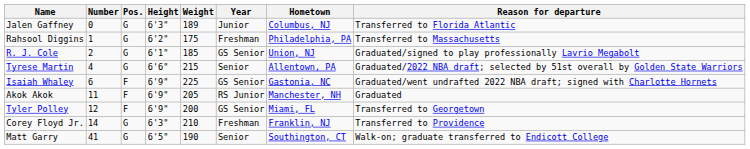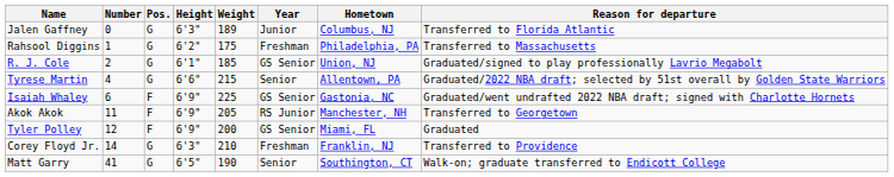Akok Akok | Reason for departure: Graduated -> Transferred to Georgetown
Tyler Polley | Reason for departure: Transferred to Georgetown -> Graduated
